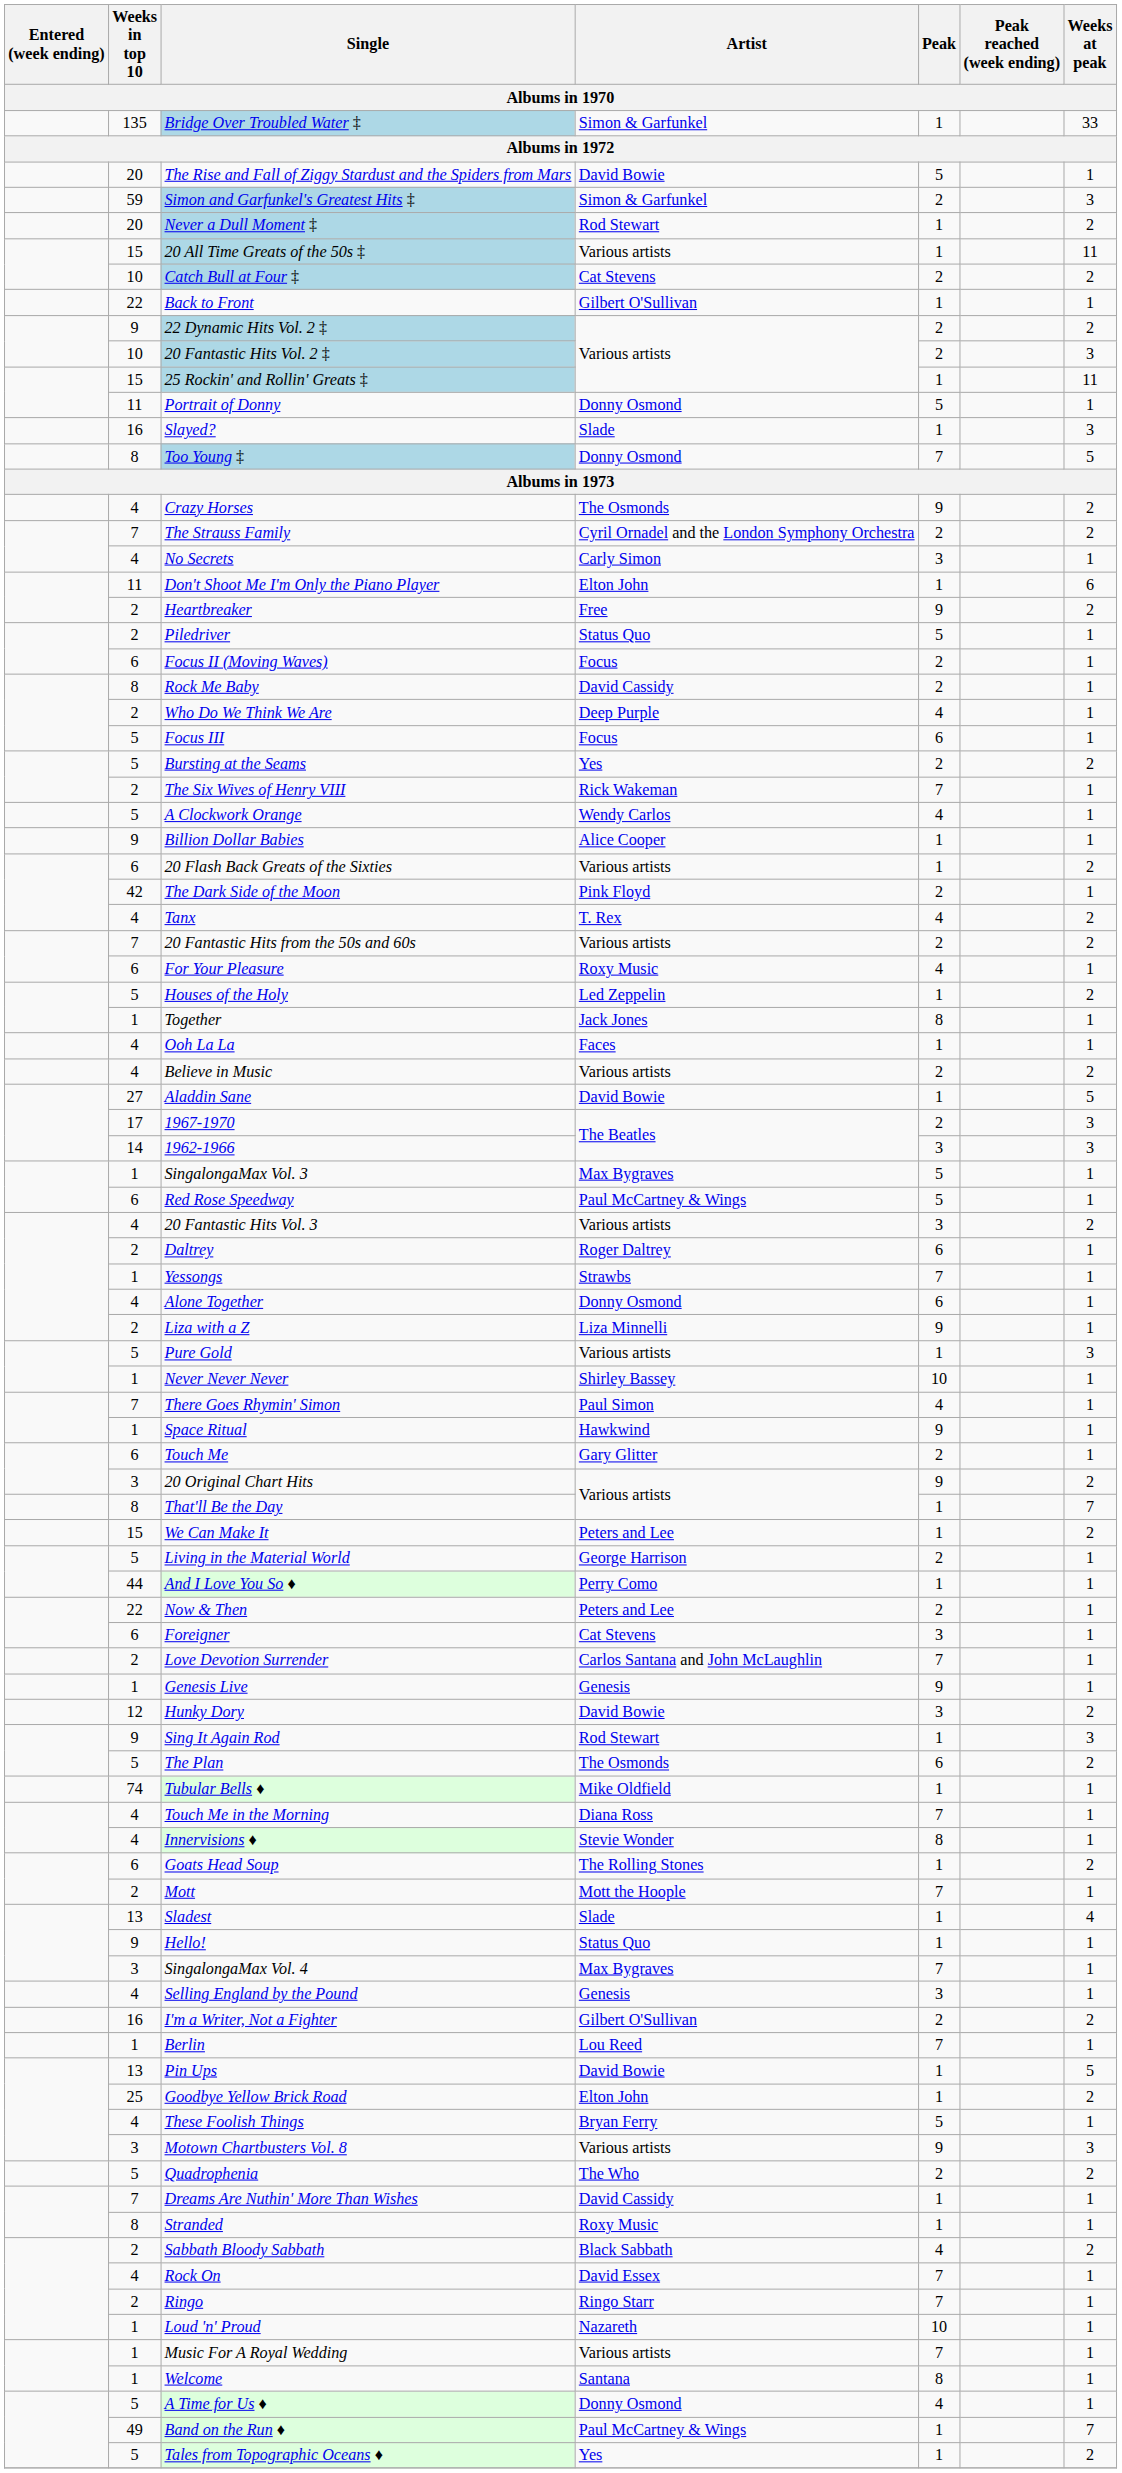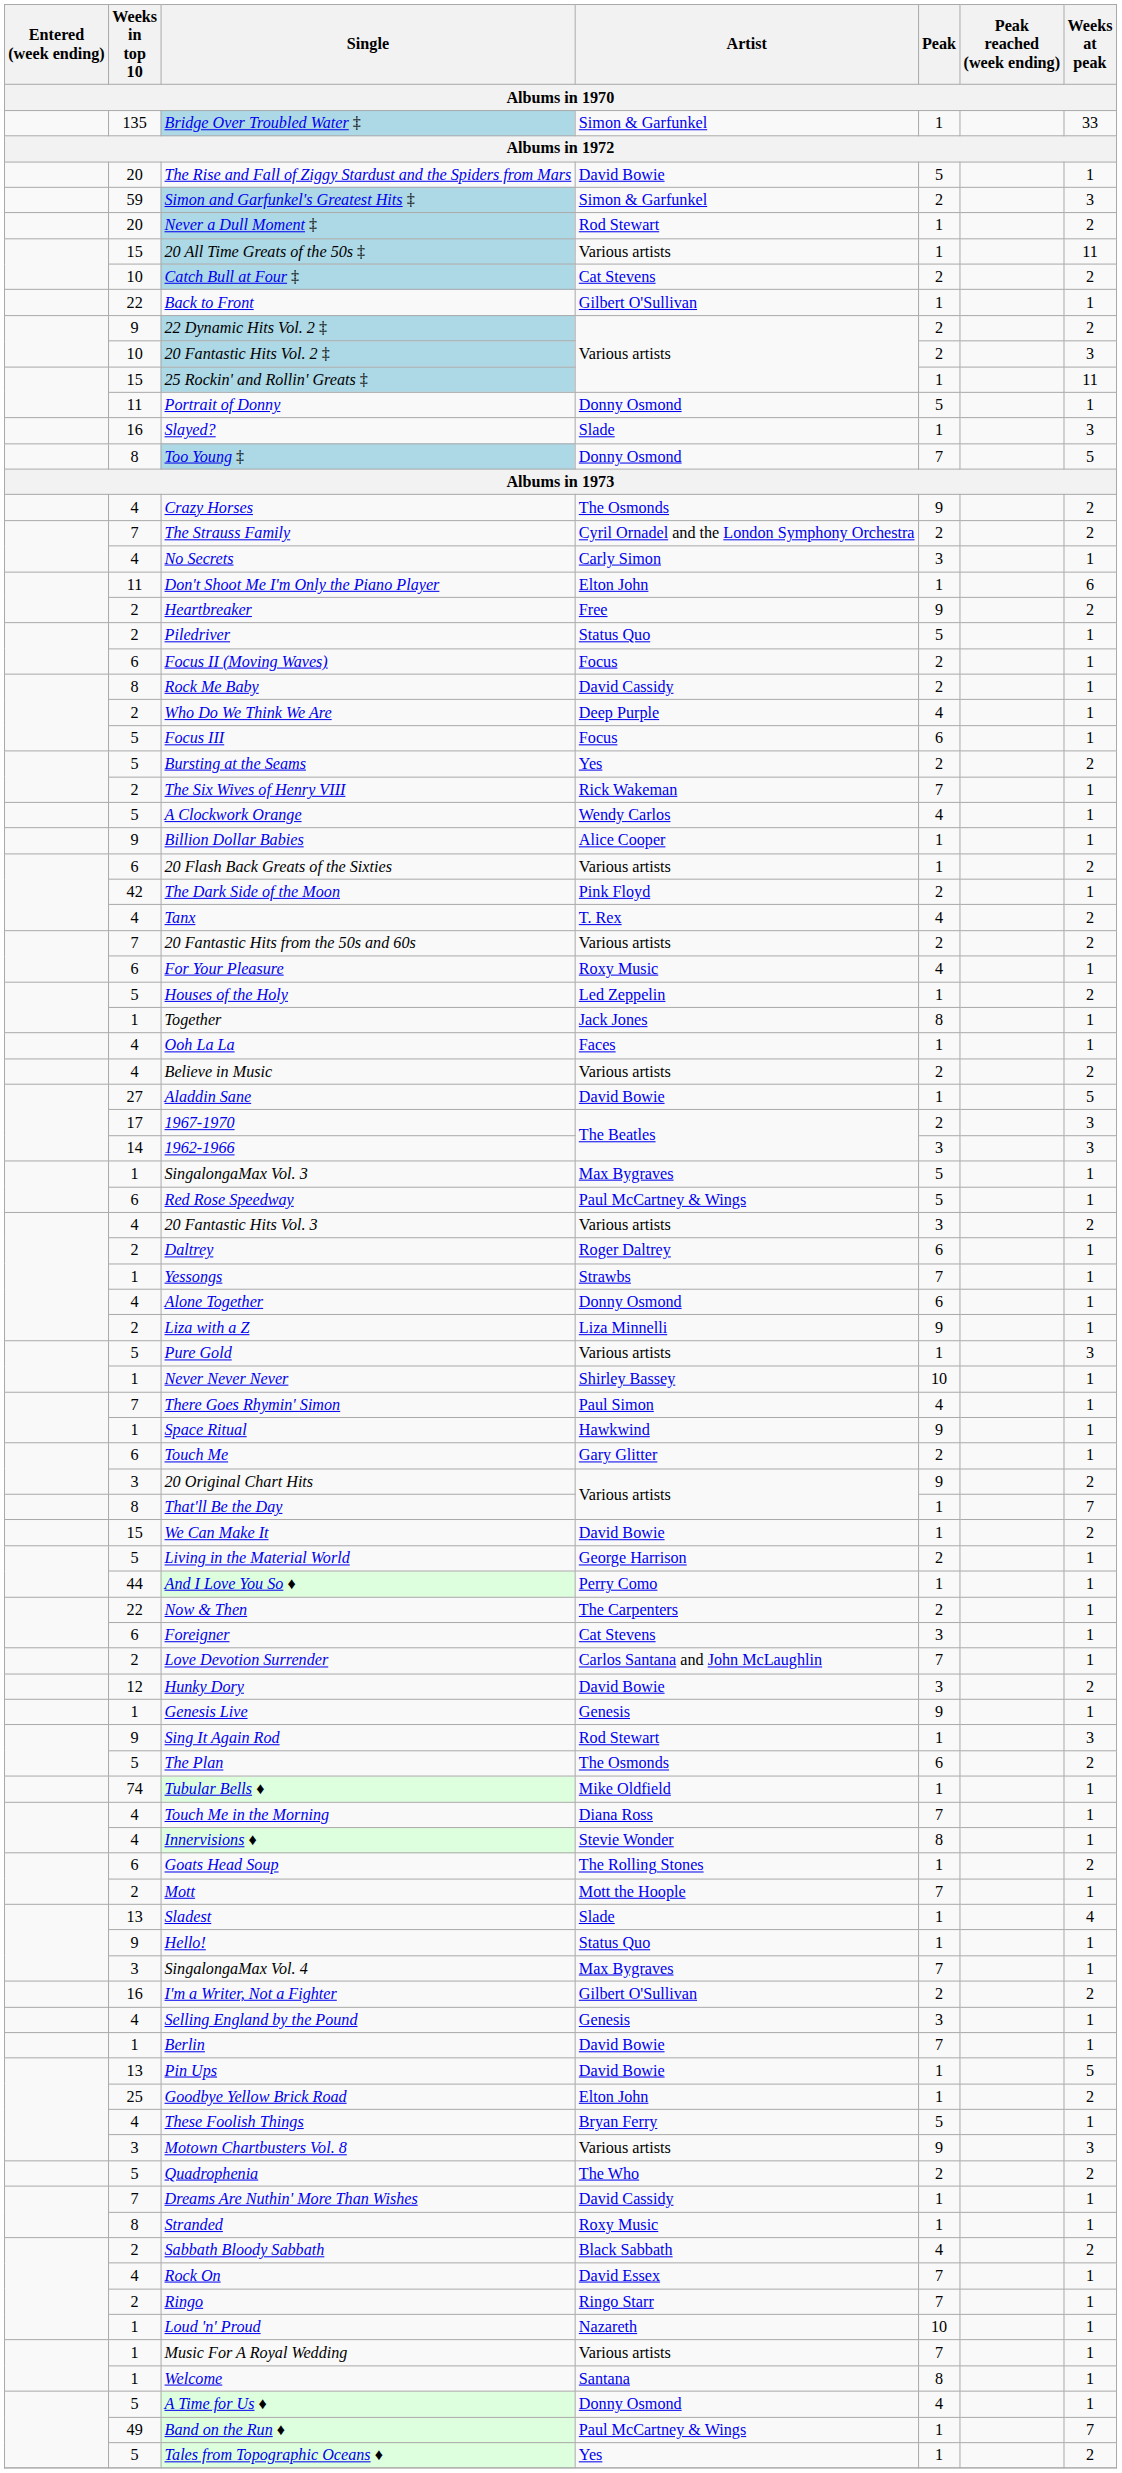We Can Make It | Artist: Peters and Lee -> David Bowie
Now & Then | Artist: Peters and Lee -> The Carpenters
rows swapped: Hunky Dory <-> Genesis Live
rows swapped: I'm a Writer, Not a Fighter <-> Selling England by the Pound
Berlin | Artist: Lou Reed -> David Bowie
